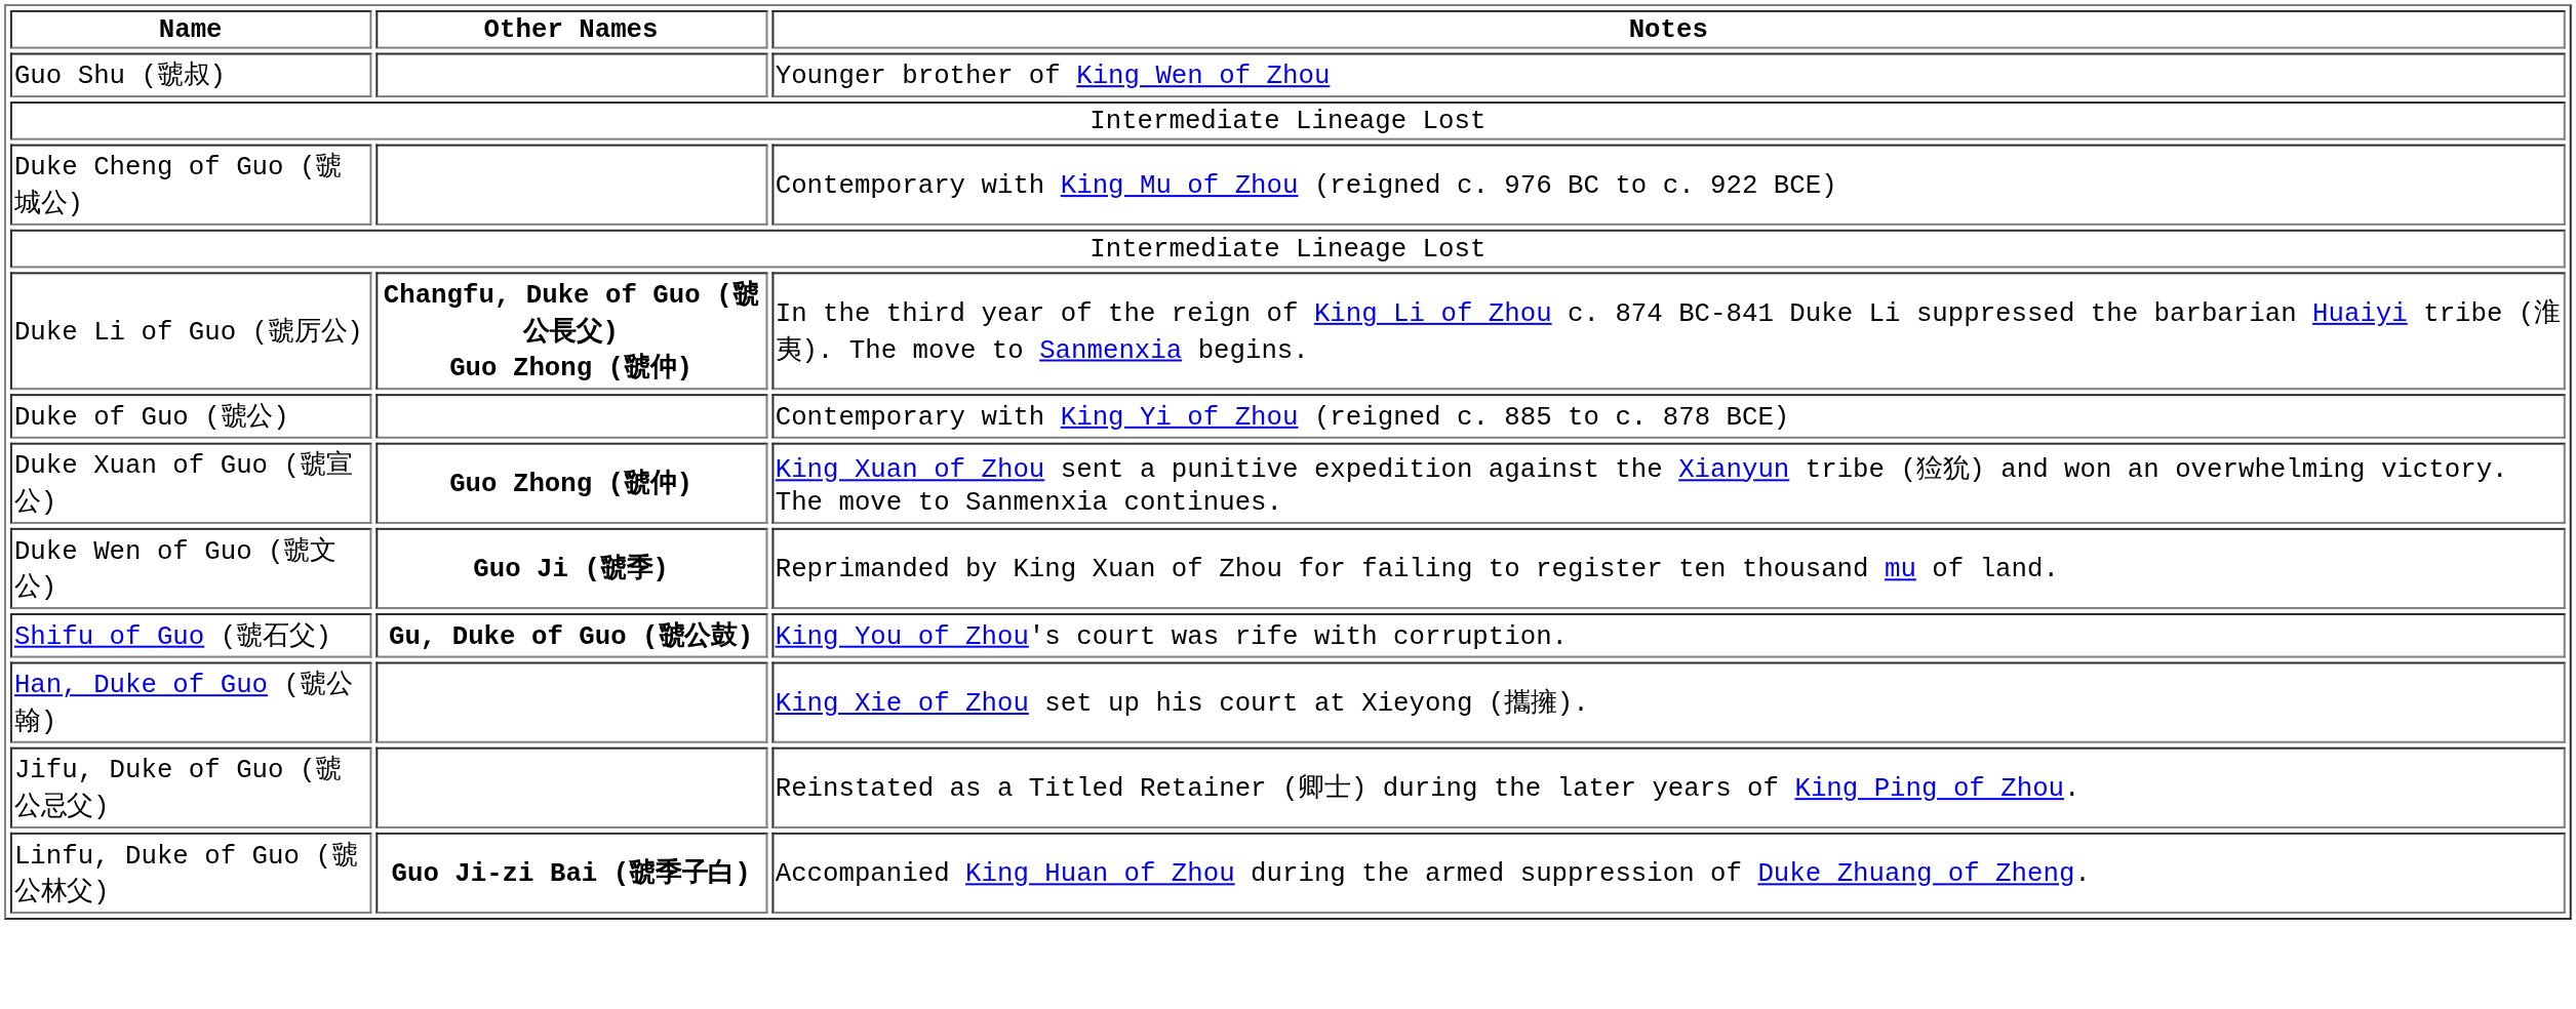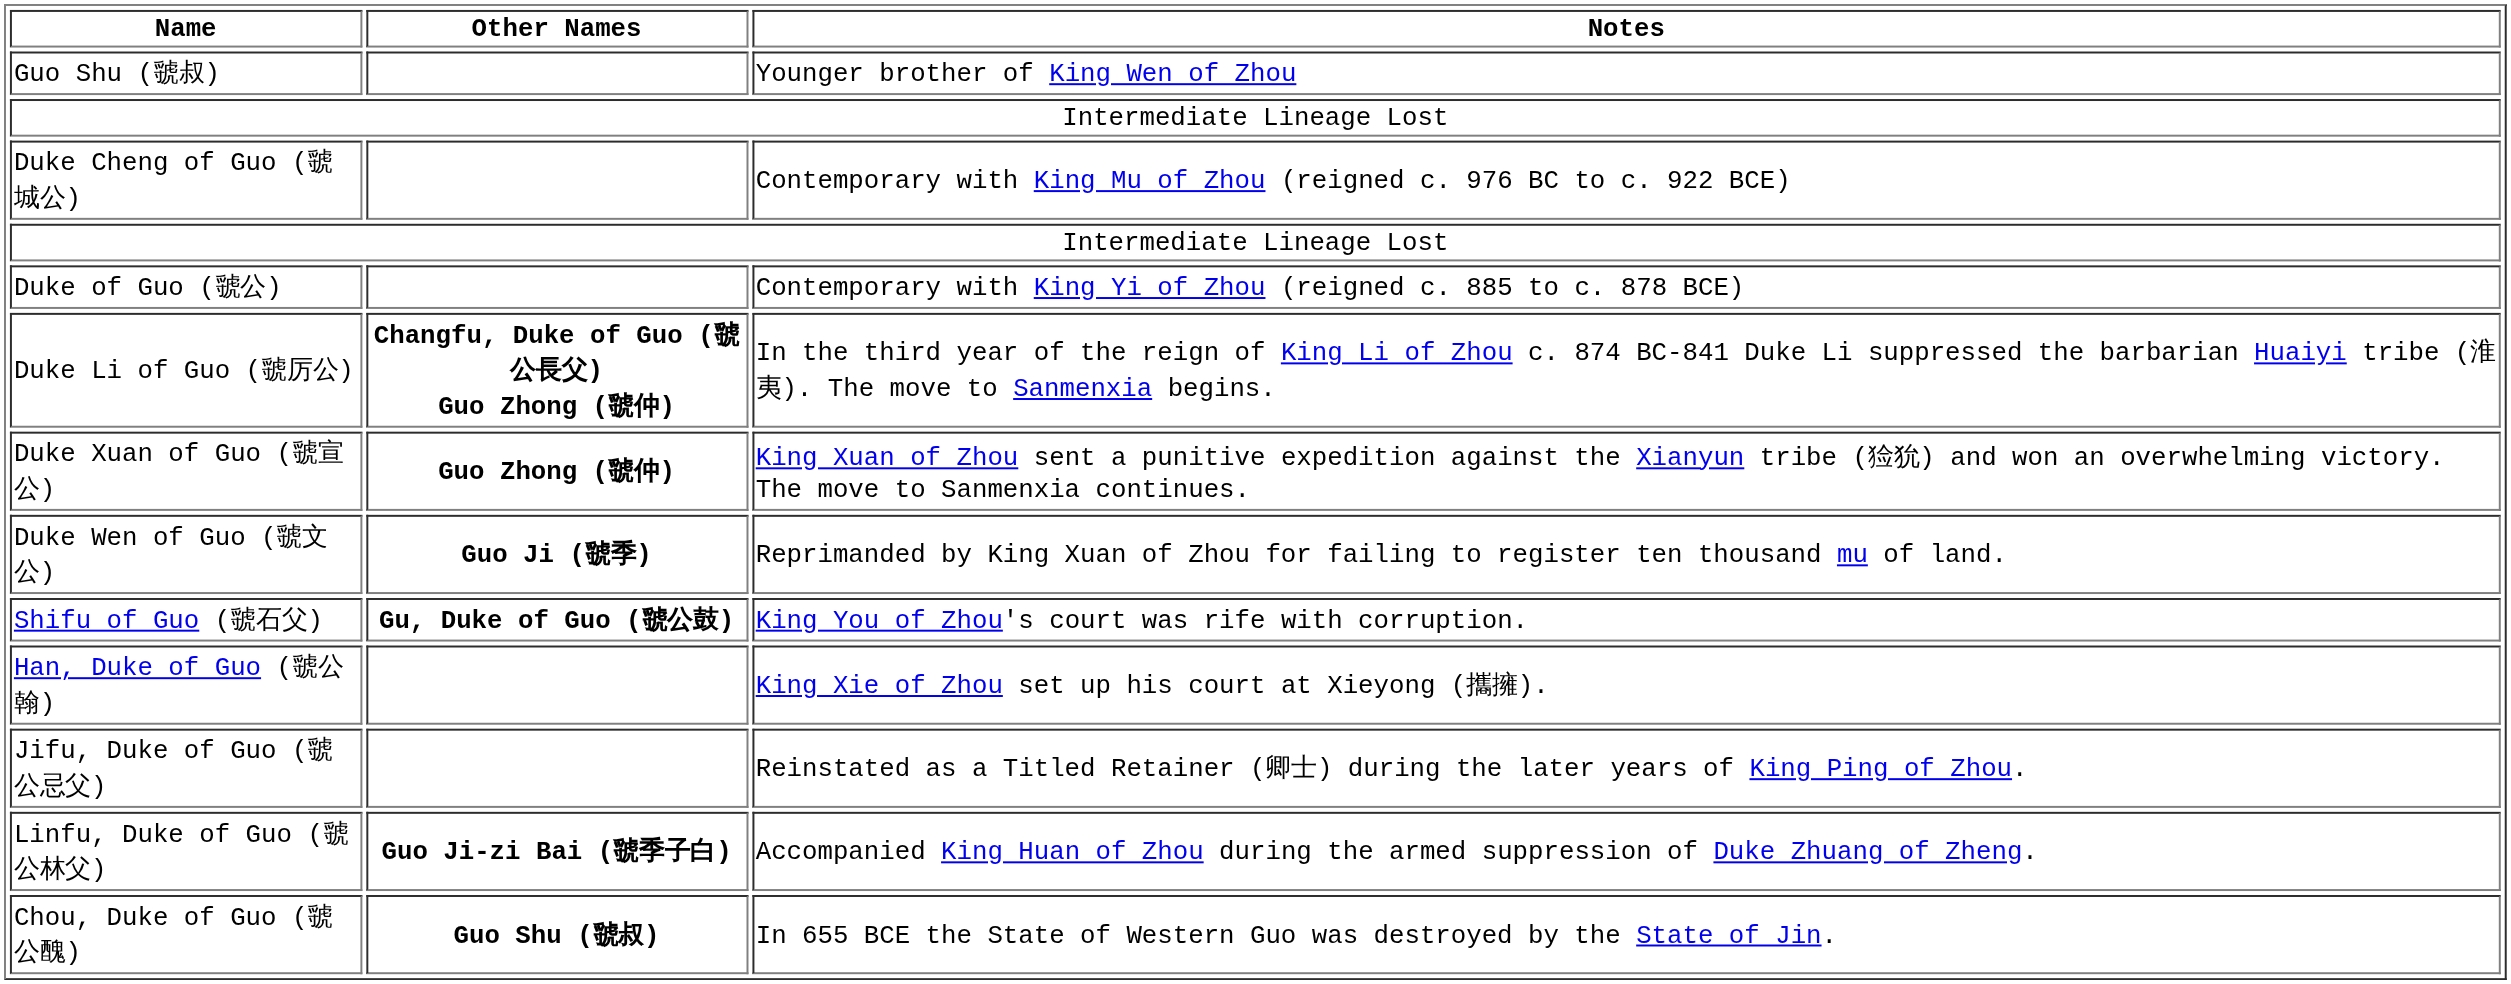rows swapped: Duke of Guo (虢公) <-> Duke Li of Guo (虢厉公)
+ row: Chou, Duke of Guo (虢公醜) | Guo Shu (虢叔) | In 655 BCE the State of Western Guo was destroyed by the State of Jin.
